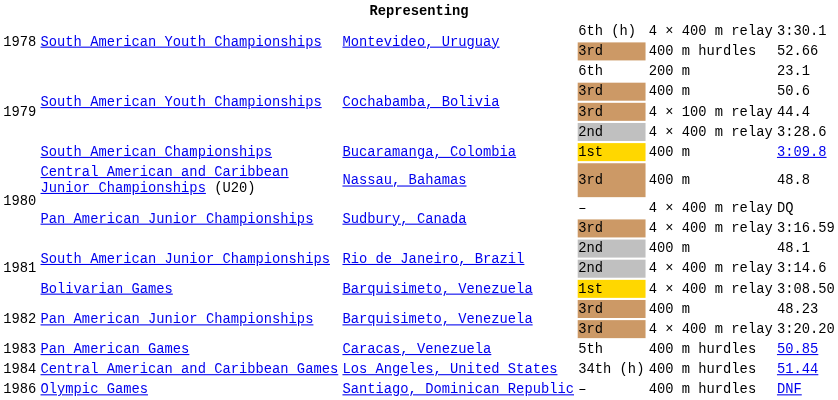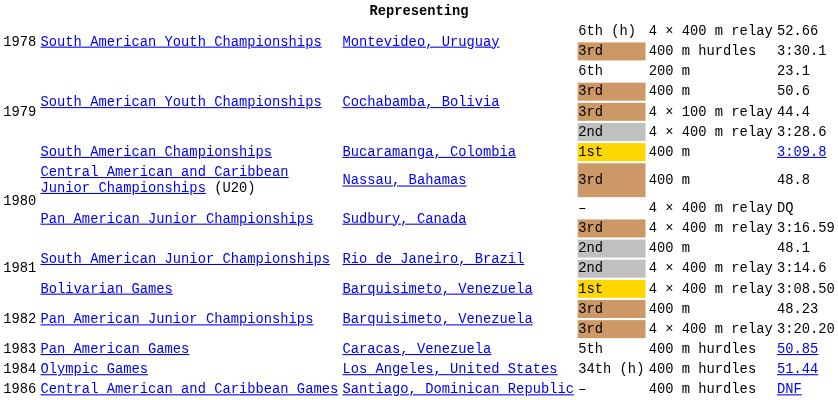Montevideo, Uruguay / 6th (h) | column 6: 3:30.1 -> 52.66
Montevideo, Uruguay / 3rd | column 6: 52.66 -> 3:30.1
Los Angeles, United States | column 2: Central American and Caribbean Games -> Olympic Games
Santiago, Dominican Republic | column 2: Olympic Games -> Central American and Caribbean Games
